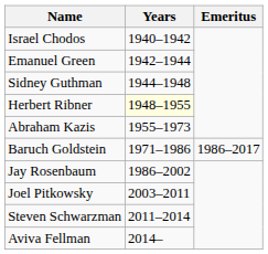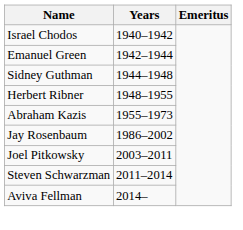Herbert Ribner | Years: lightyellow background -> no background
- row: Baruch Goldstein | 1971–1986 | 1986–2017
